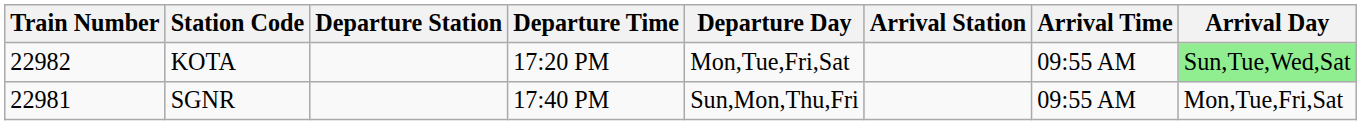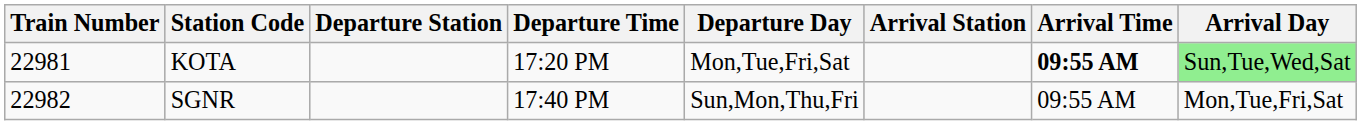KOTA | Train Number: 22982 -> 22981
KOTA | Arrival Time: normal -> bold
SGNR | Train Number: 22981 -> 22982
